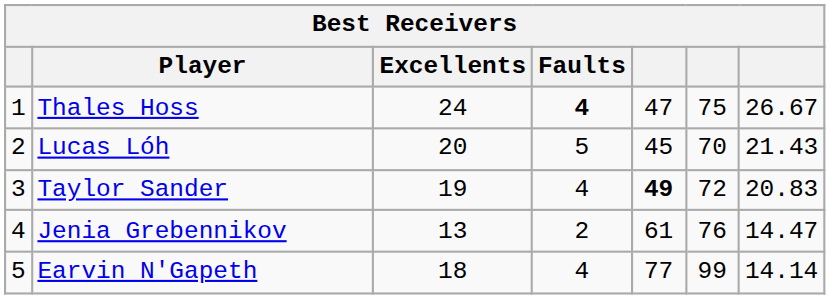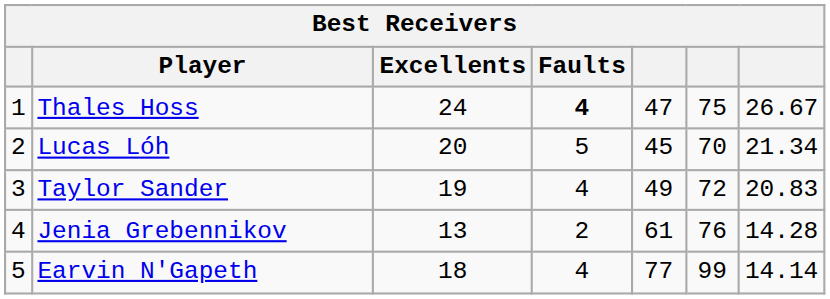Lucas Lóh | column 7: 21.43 -> 21.34
Taylor Sander | column 5: bold -> normal
Jenia Grebennikov | column 7: 14.47 -> 14.28
